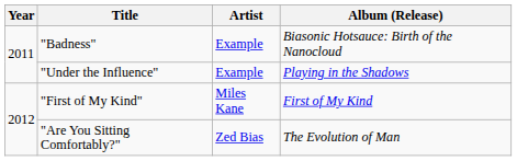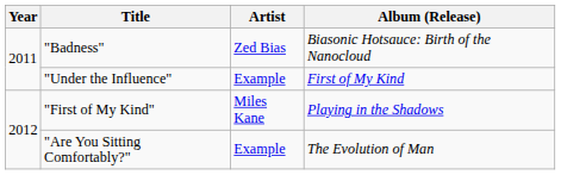"Badness" | Artist: Example -> Zed Bias
"Under the Influence" | Album (Release): Playing in the Shadows -> First of My Kind
"First of My Kind" | Album (Release): First of My Kind -> Playing in the Shadows
"Are You Sitting Comfortably?" | Artist: Zed Bias -> Example
